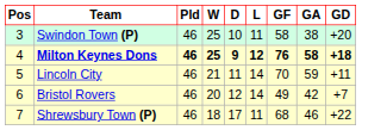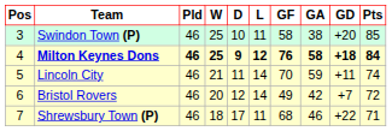+ column: Pts | 85 | 84 | 74 | 72 | 71
